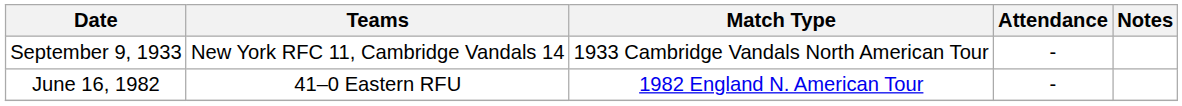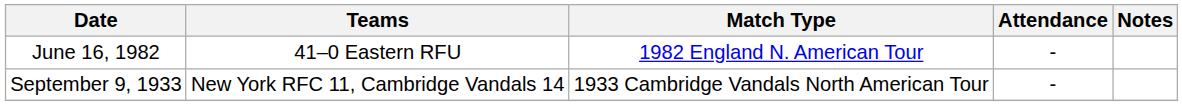rows swapped: September 9, 1933 <-> June 16, 1982
